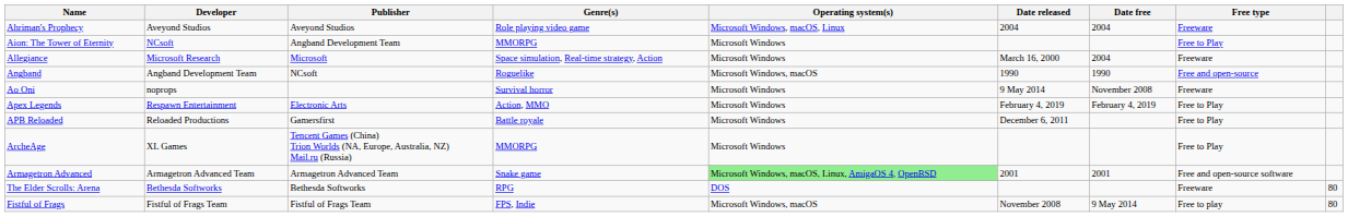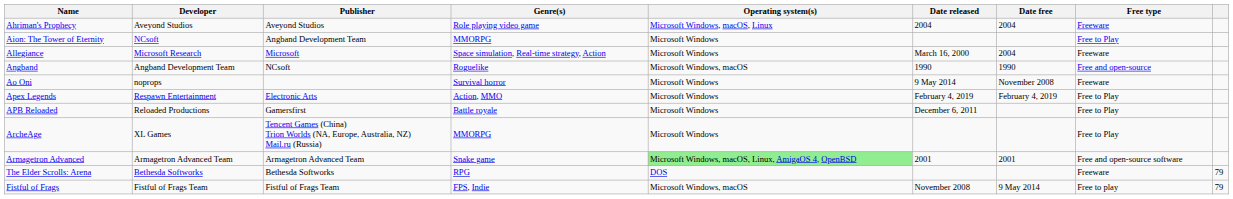The Elder Scrolls: Arena | column 9: 80 -> 79
Fistful of Frags | column 9: 80 -> 79
